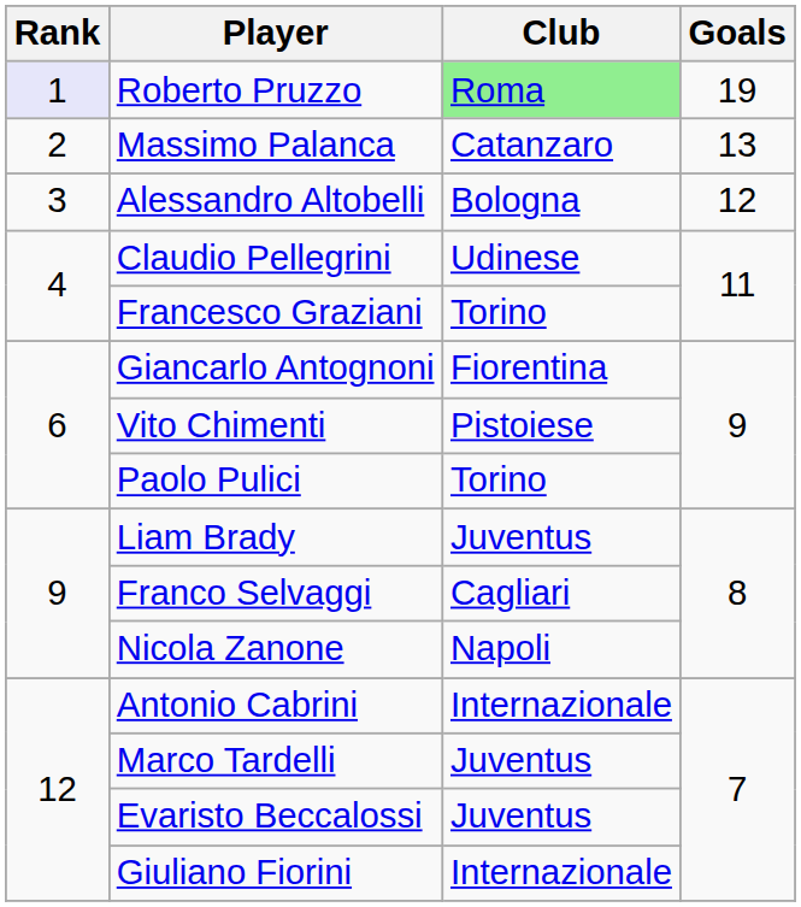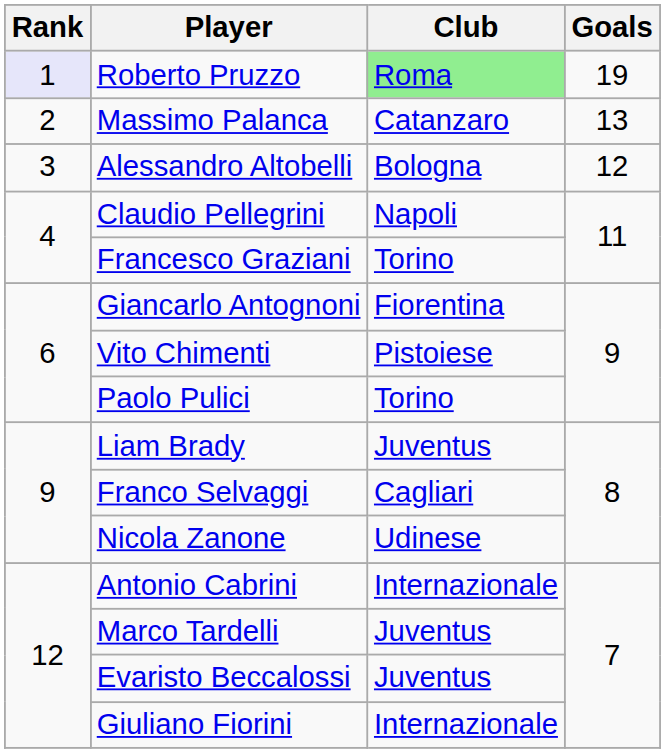Claudio Pellegrini | Club: Udinese -> Napoli
Nicola Zanone | Club: Napoli -> Udinese
